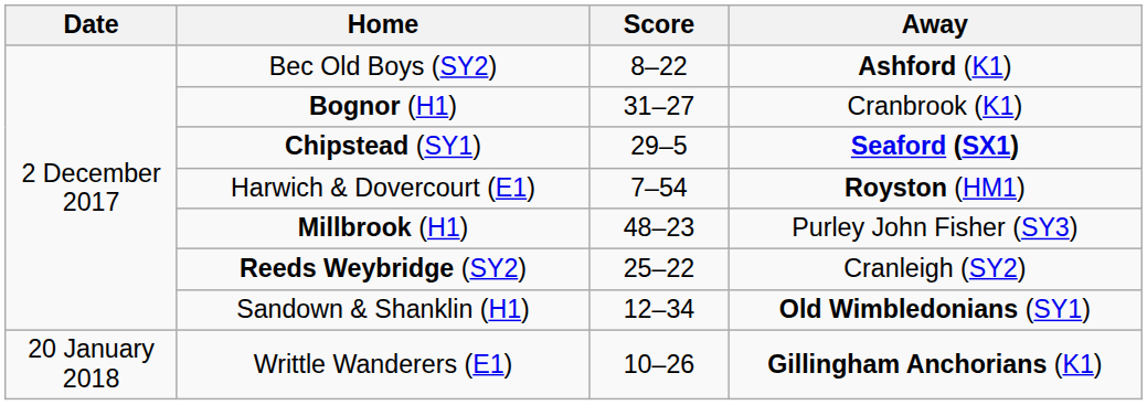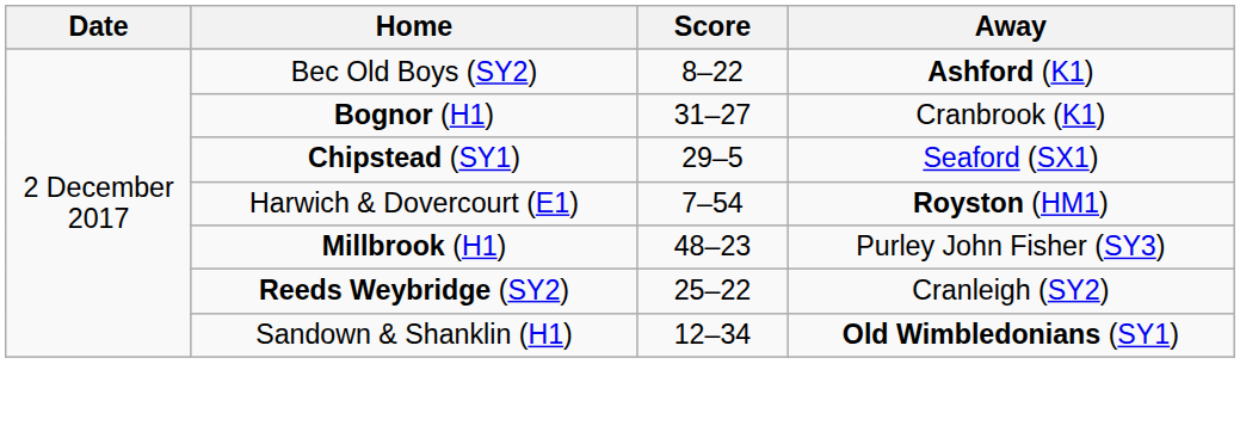Chipstead (SY1) | Away: bold -> normal
- row: 20 January 2018 | Writtle Wanderers (E1) | 10–26 | Gillingham Anchorians (K1)
